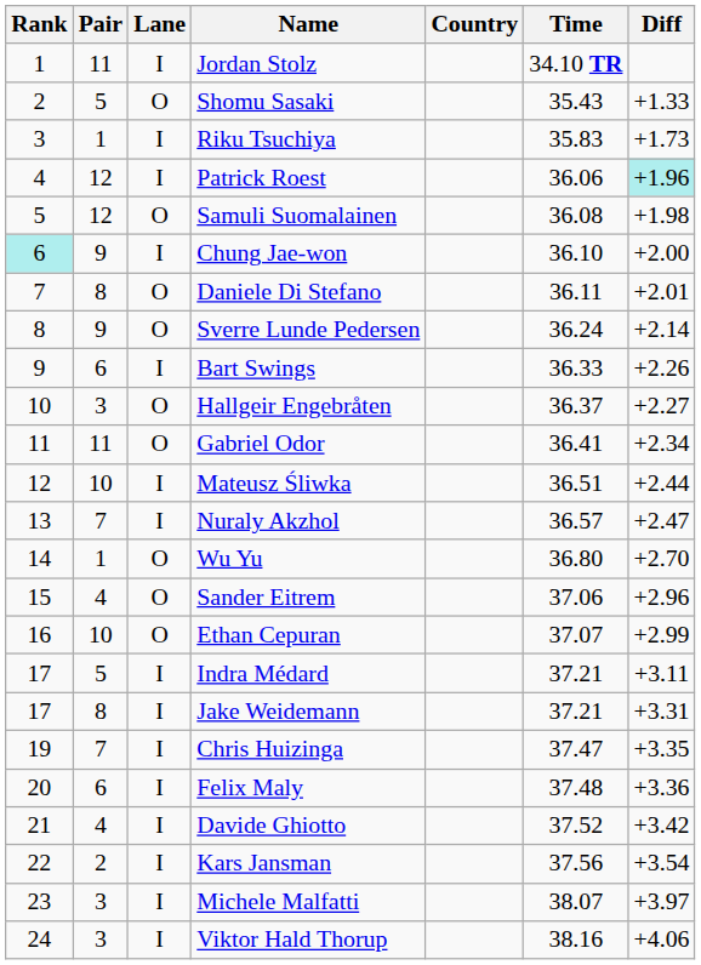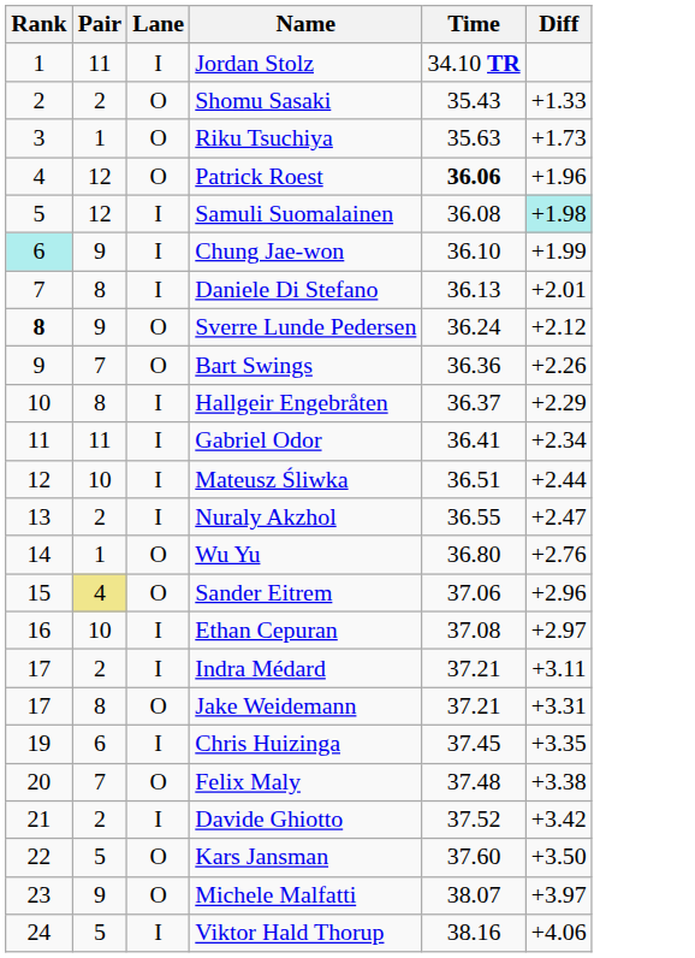- column: Country
Shomu Sasaki | Pair: 5 -> 2
Riku Tsuchiya | Lane: I -> O
Riku Tsuchiya | Time: 35.83 -> 35.63
Patrick Roest | Lane: I -> O
Patrick Roest | Time: normal -> bold
Patrick Roest | Diff: paleturquoise background -> no background
Samuli Suomalainen | Lane: O -> I
Samuli Suomalainen | Diff: no background -> paleturquoise background
Chung Jae-won | Diff: +2.00 -> +1.99
Daniele Di Stefano | Lane: O -> I
Daniele Di Stefano | Time: 36.11 -> 36.13
Sverre Lunde Pedersen | Rank: normal -> bold
Sverre Lunde Pedersen | Diff: +2.14 -> +2.12
Bart Swings | Pair: 6 -> 7
Bart Swings | Lane: I -> O
Bart Swings | Time: 36.33 -> 36.36
Hallgeir Engebråten | Pair: 3 -> 8
Hallgeir Engebråten | Lane: O -> I
Hallgeir Engebråten | Diff: +2.27 -> +2.29
Gabriel Odor | Lane: O -> I
Nuraly Akzhol | Pair: 7 -> 2
Nuraly Akzhol | Time: 36.57 -> 36.55
Wu Yu | Diff: +2.70 -> +2.76
Sander Eitrem | Pair: no background -> khaki background
Ethan Cepuran | Lane: O -> I
Ethan Cepuran | Time: 37.07 -> 37.08
Ethan Cepuran | Diff: +2.99 -> +2.97
Indra Médard | Pair: 5 -> 2
Jake Weidemann | Lane: I -> O
Chris Huizinga | Pair: 7 -> 6
Chris Huizinga | Time: 37.47 -> 37.45
Felix Maly | Pair: 6 -> 7
Felix Maly | Lane: I -> O
Felix Maly | Diff: +3.36 -> +3.38
Davide Ghiotto | Pair: 4 -> 2
Kars Jansman | Pair: 2 -> 5
Kars Jansman | Lane: I -> O
Kars Jansman | Time: 37.56 -> 37.60
Kars Jansman | Diff: +3.54 -> +3.50
Michele Malfatti | Pair: 3 -> 9
Michele Malfatti | Lane: I -> O
Viktor Hald Thorup | Pair: 3 -> 5
